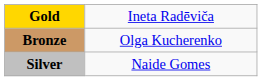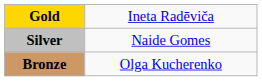rows swapped: Silver <-> Bronze
